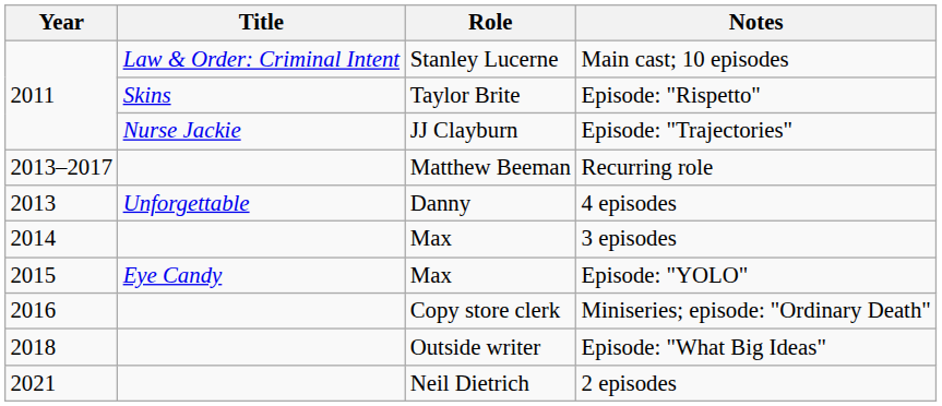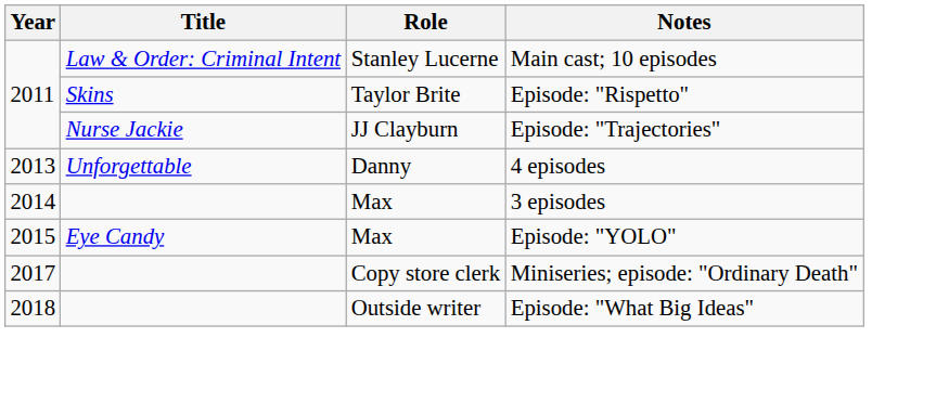- row: 2013–2017 | Matthew Beeman | Recurring role
Miniseries; episode: "Ordinary Death" | Year: 2016 -> 2017
- row: 2021 | Neil Dietrich | 2 episodes
